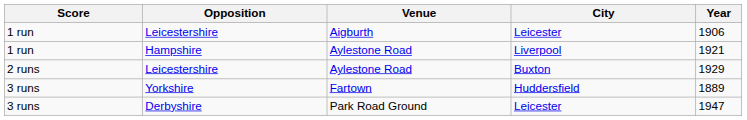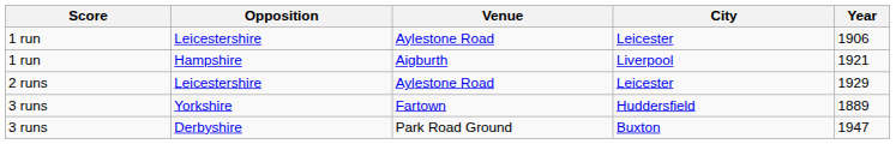1 run / Leicestershire | Venue: Aigburth -> Aylestone Road
Hampshire | Venue: Aylestone Road -> Aigburth
2 runs / Leicestershire | City: Buxton -> Leicester
Derbyshire | City: Leicester -> Buxton
